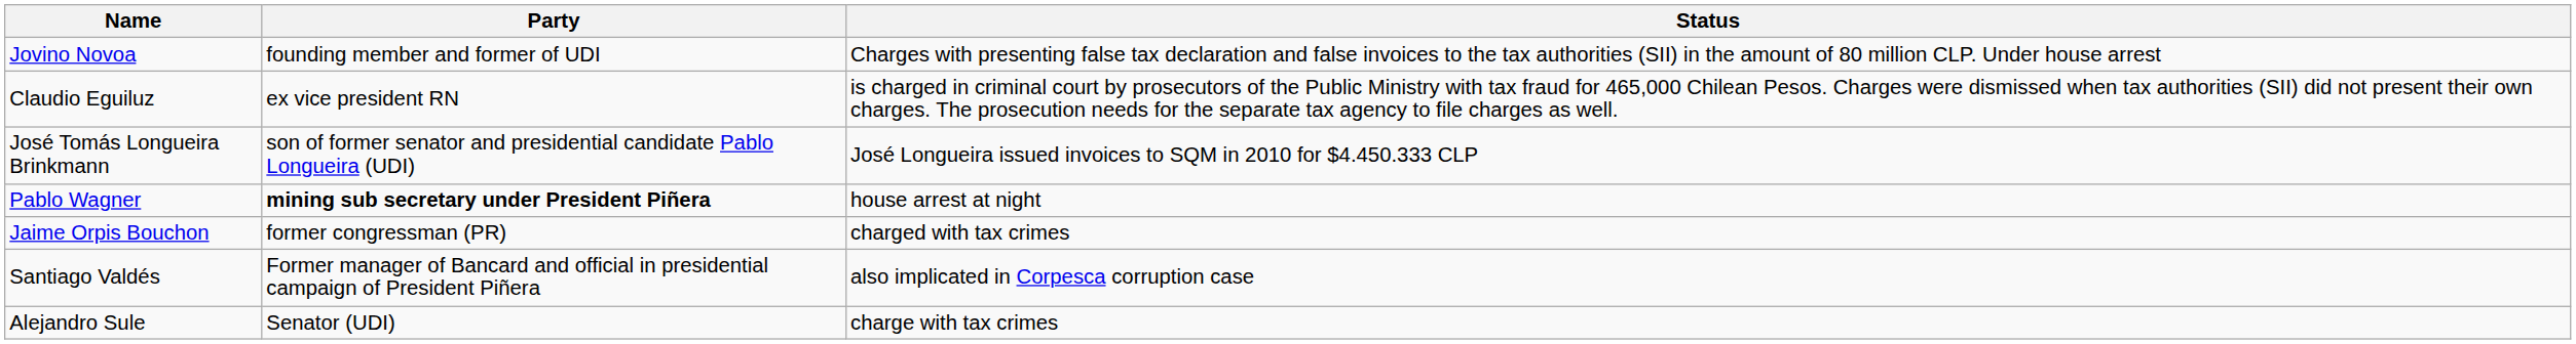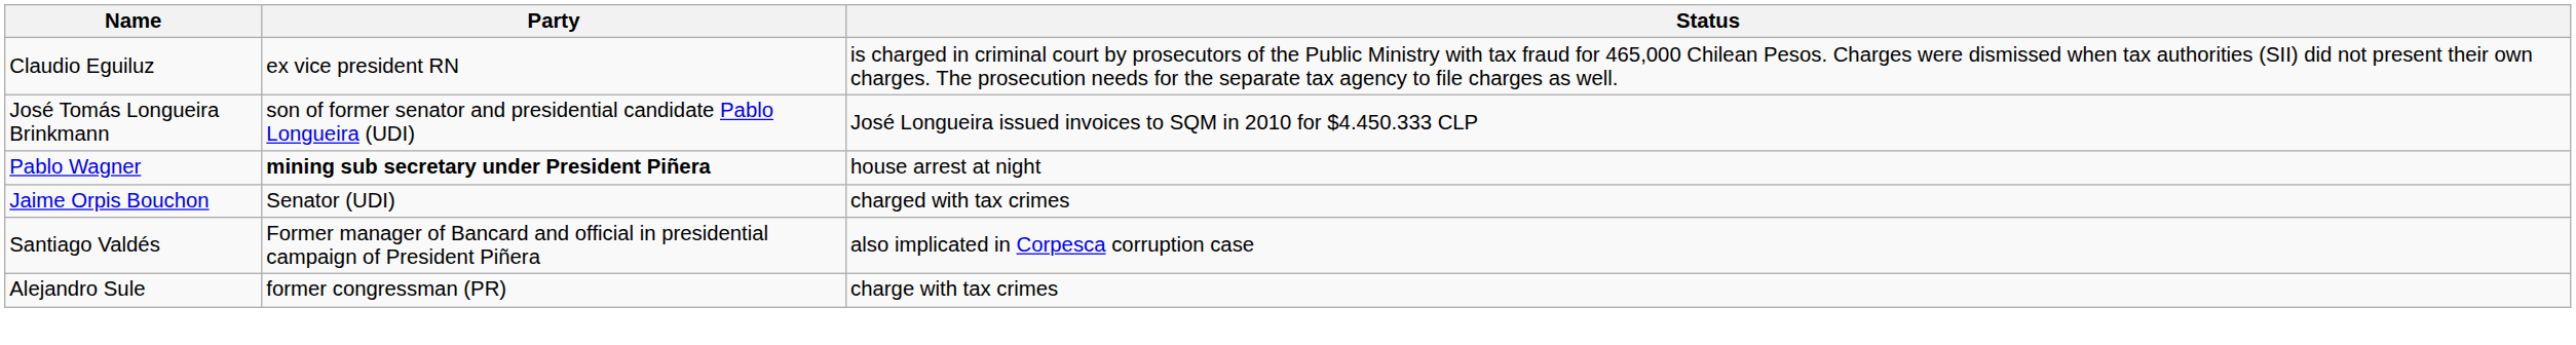- row: Jovino Novoa | founding member and former of UDI | Charges with presenting false tax declaration and false invoices to the tax authorities (SII) in the amount of 80 million CLP. Under house arrest
Jaime Orpis Bouchon | Party: former congressman (PR) -> Senator (UDI)
Alejandro Sule | Party: Senator (UDI) -> former congressman (PR)
